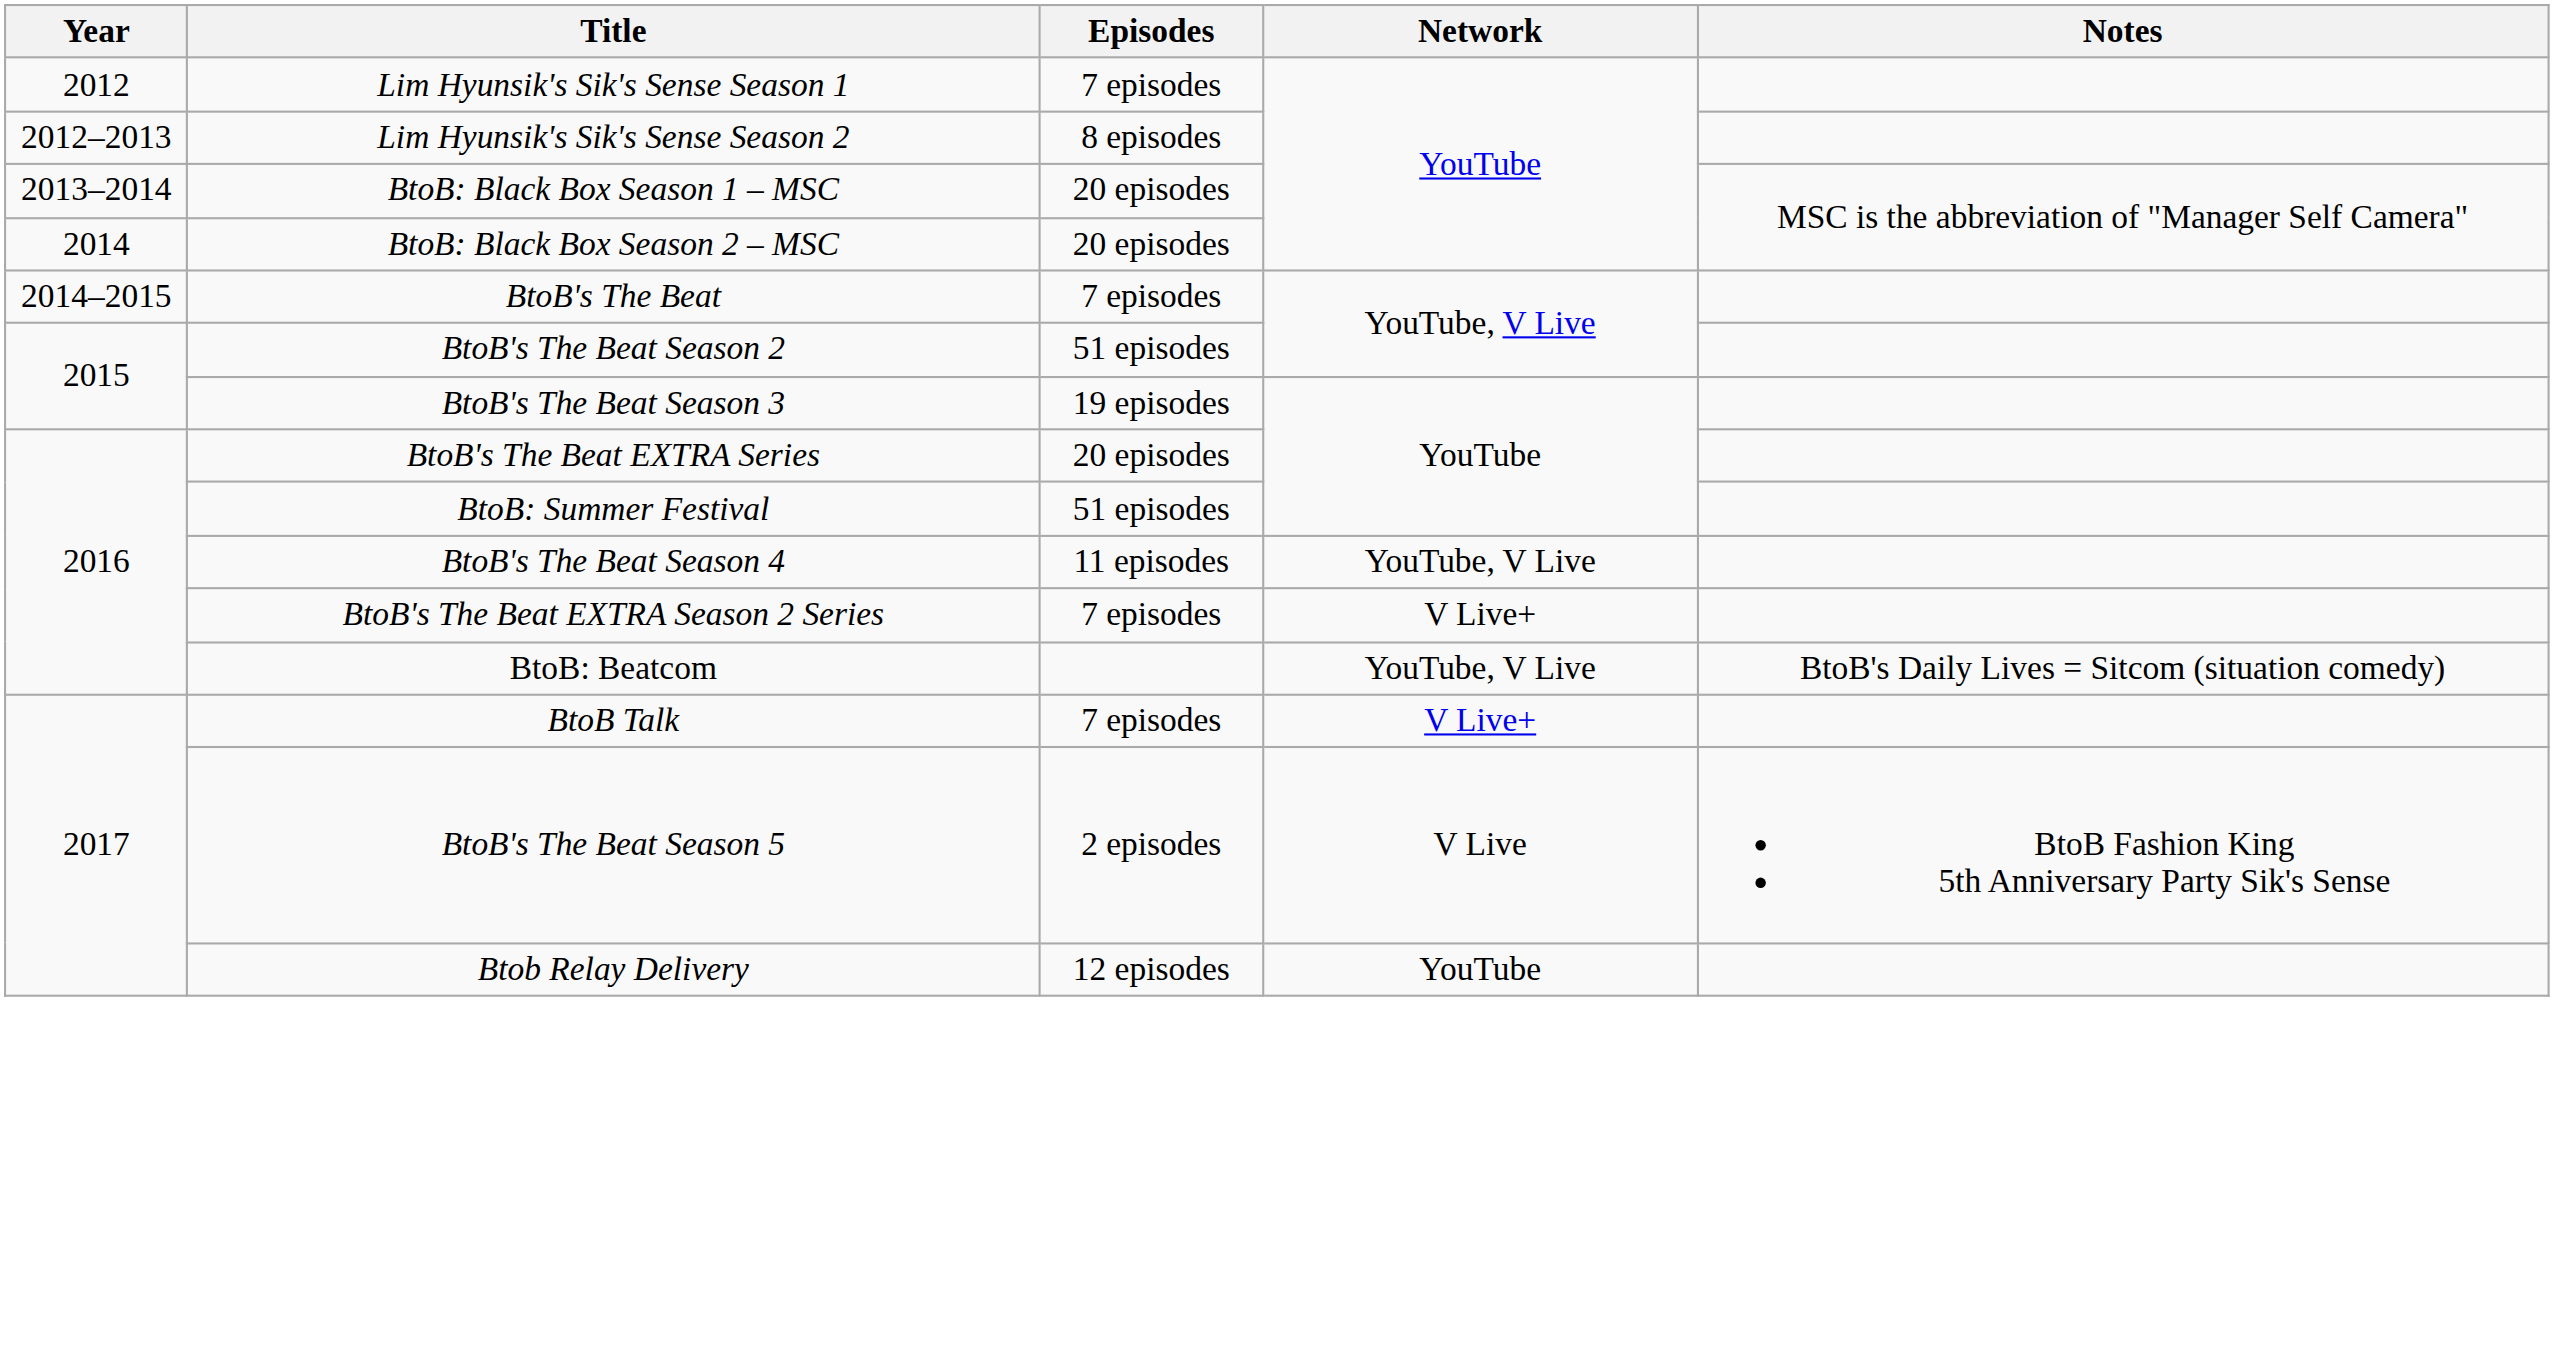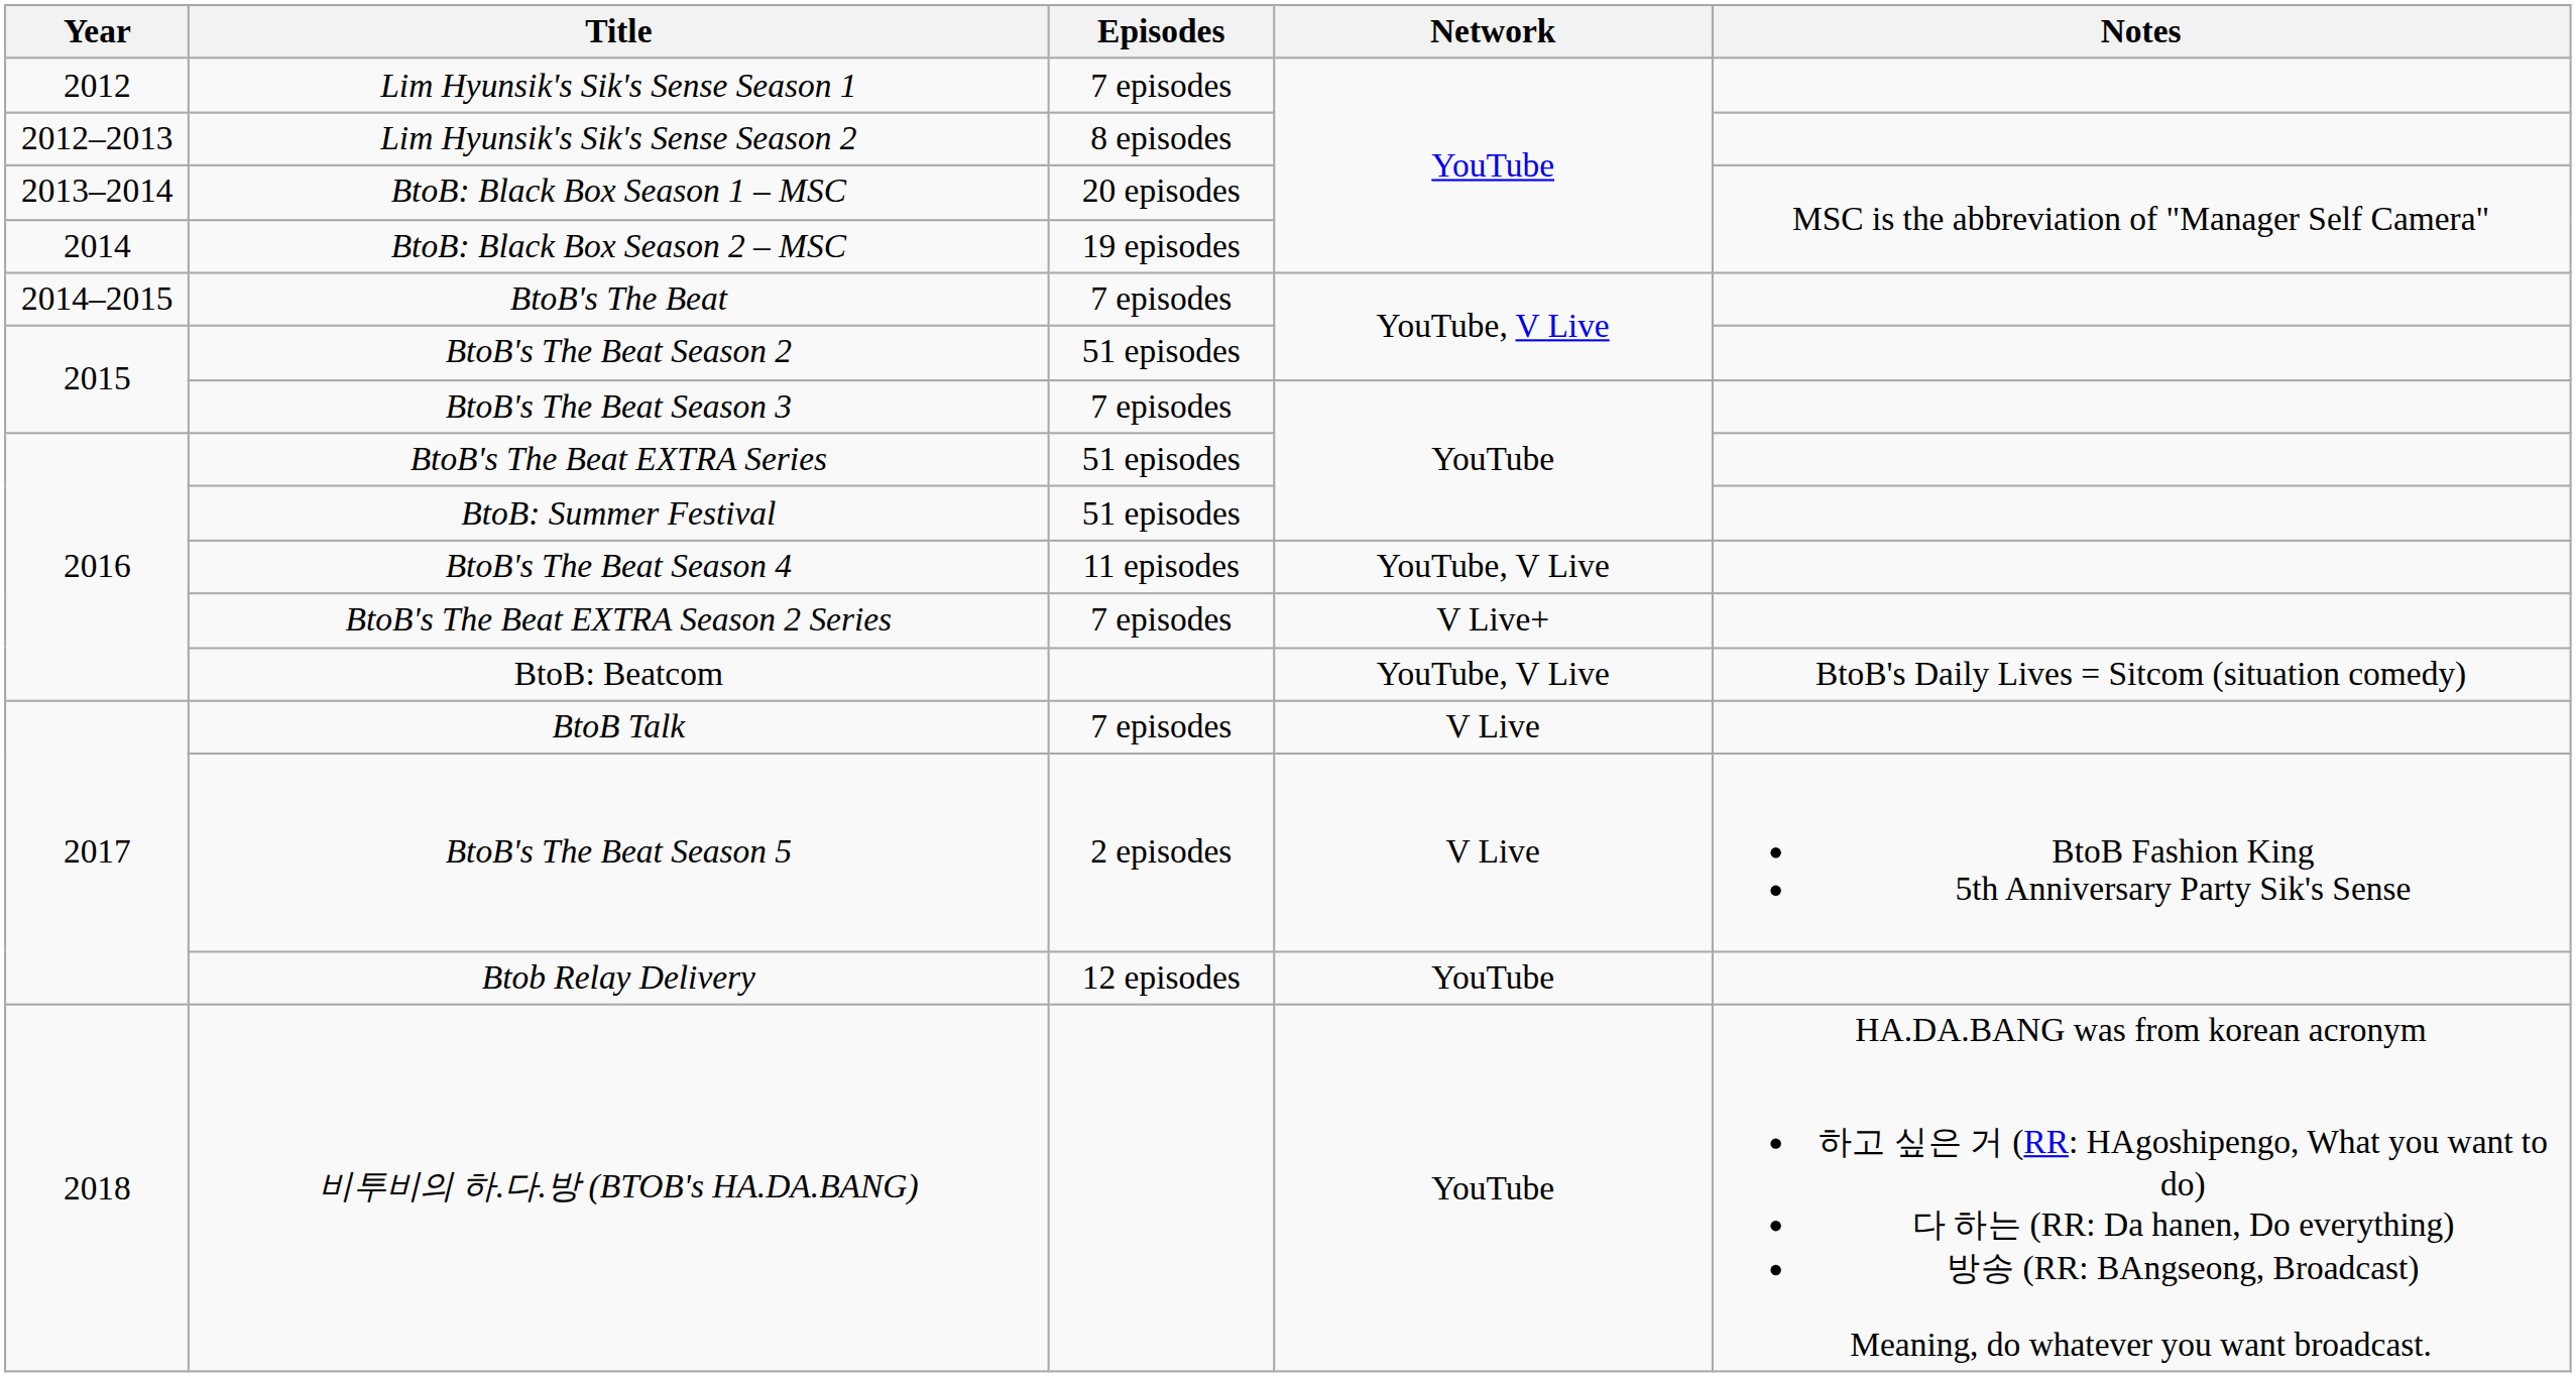BtoB: Black Box Season 2 – MSC | Episodes: 20 episodes -> 19 episodes
BtoB's The Beat Season 3 | Episodes: 19 episodes -> 7 episodes
BtoB's The Beat EXTRA Series | Episodes: 20 episodes -> 51 episodes
BtoB Talk | Network: V Live+ -> V Live
+ row: 2018 | 비투비의 하.다.방 (BTOB's HA.DA.BANG) | YouTube | HA.DA.BANG was from korean acronym 하고 싶은 거 (RR: HAgoshipengo, What you want to do) 다 하는 (RR: Da hanen, Do everything) 방송 (RR: BAngseong, Broadcast) Meaning, do whatever you want broadcast.
